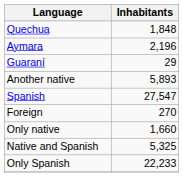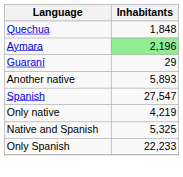Aymara | Inhabitants: no background -> lightgreen background
- row: Foreign | 270
Only native | Inhabitants: 1,660 -> 4,219
